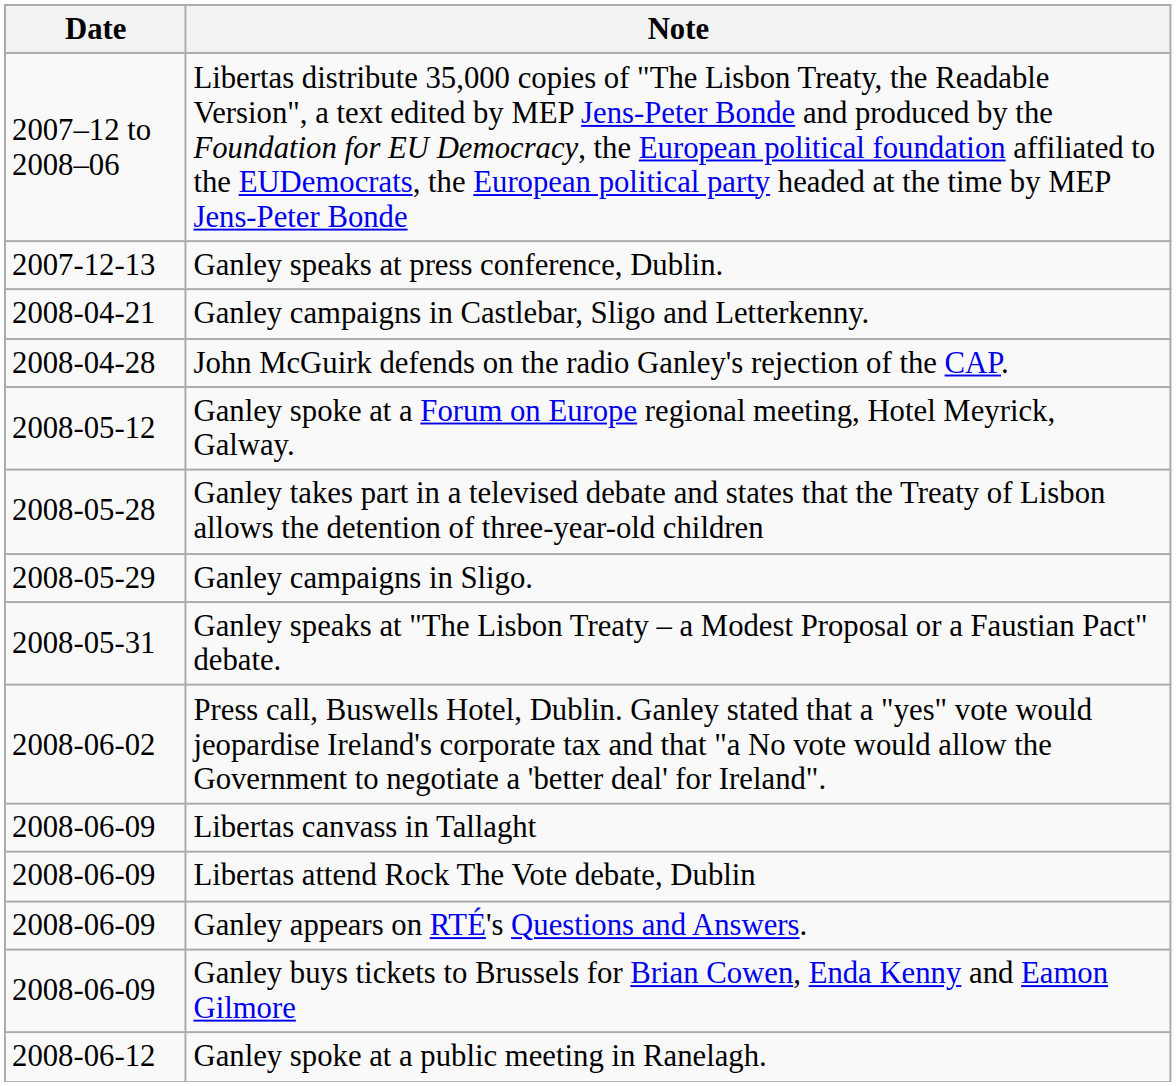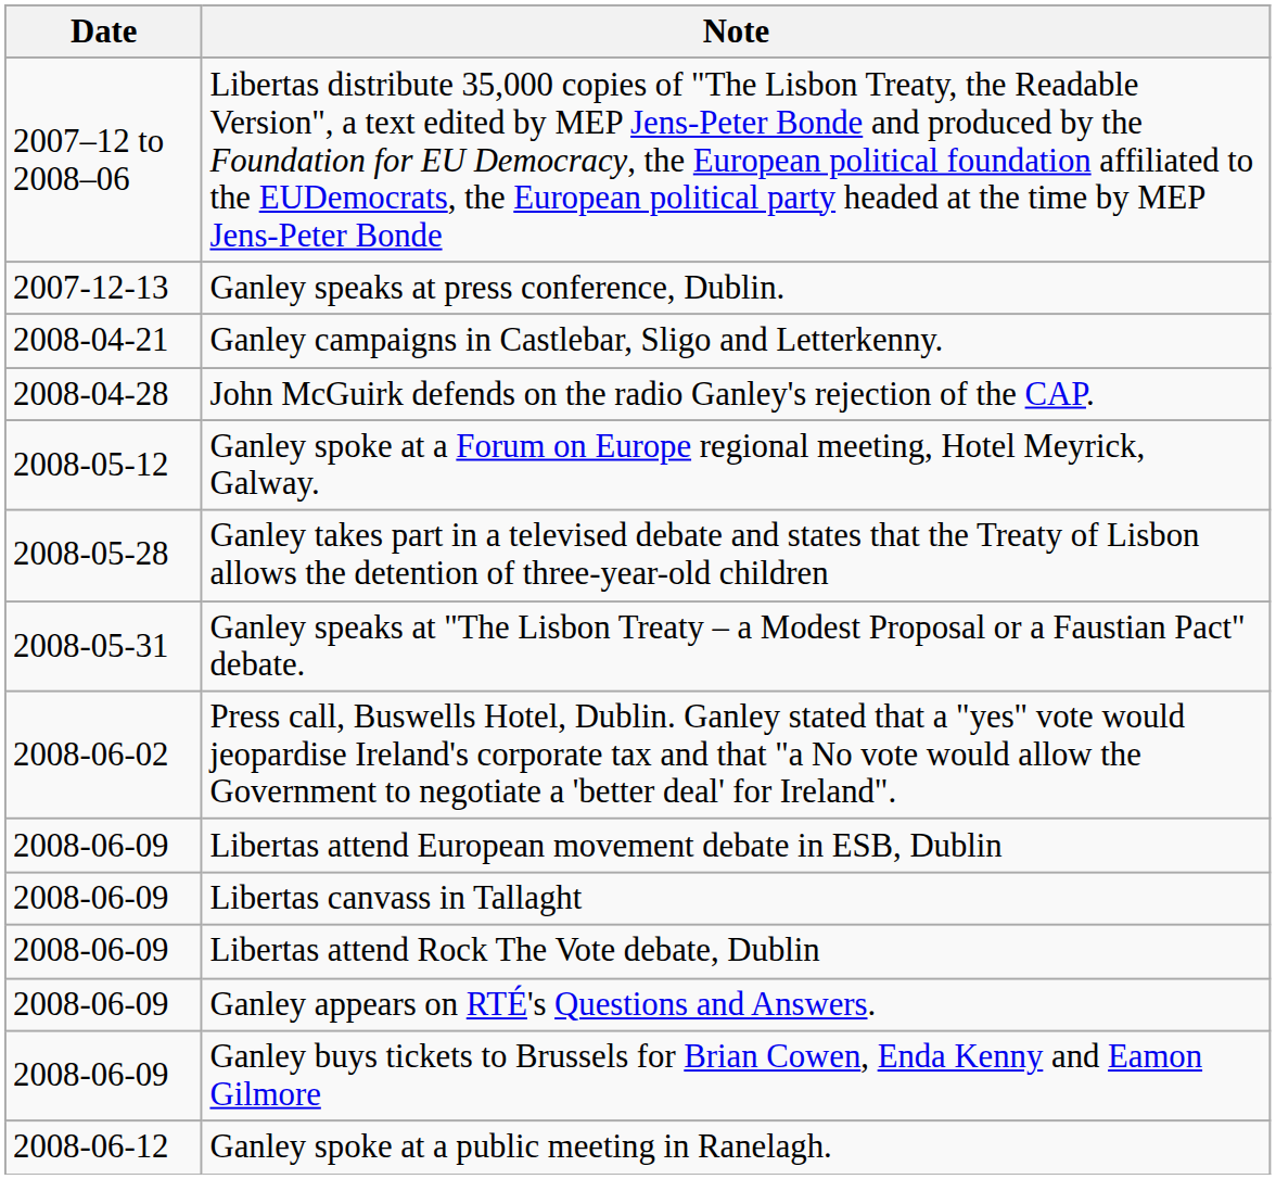- row: 2008‑05‑29 | Ganley campaigns in Sligo.
+ row: 2008‑06‑09 | Libertas attend European movement debate in ESB, Dublin
